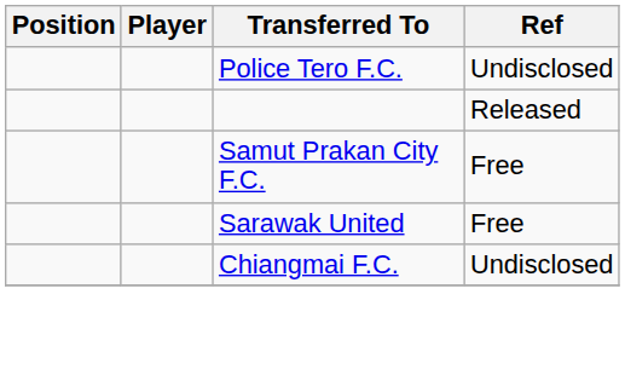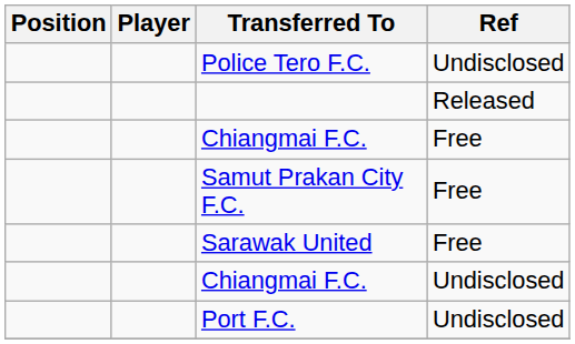+ row: Chiangmai F.C. | Free
+ row: Port F.C. | Undisclosed
